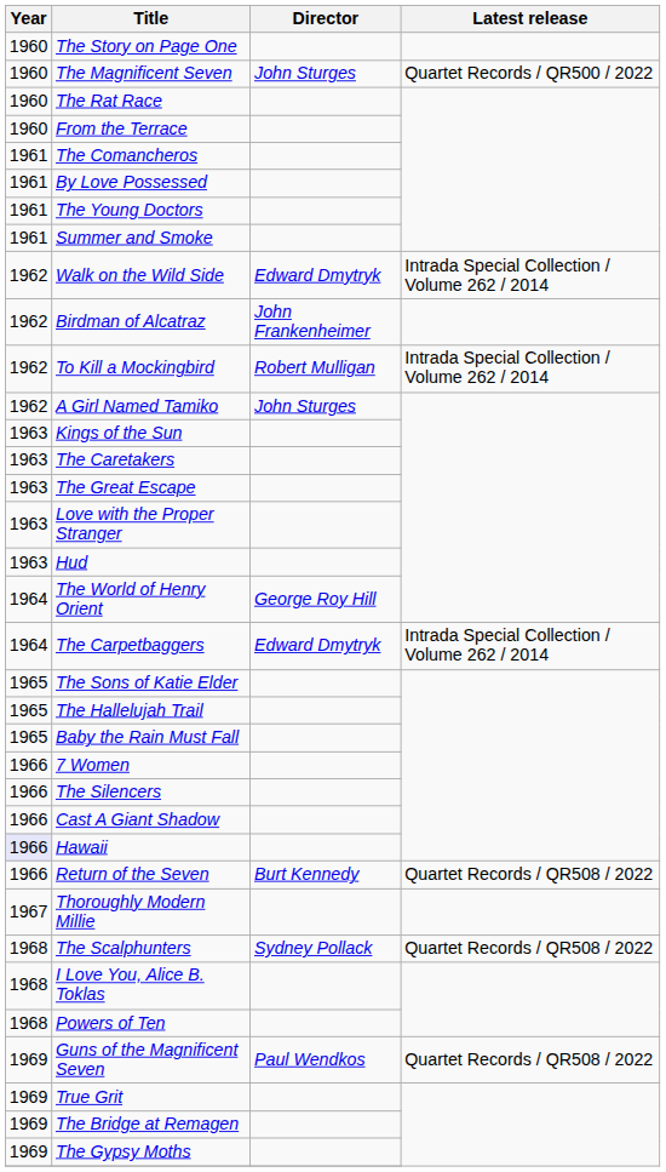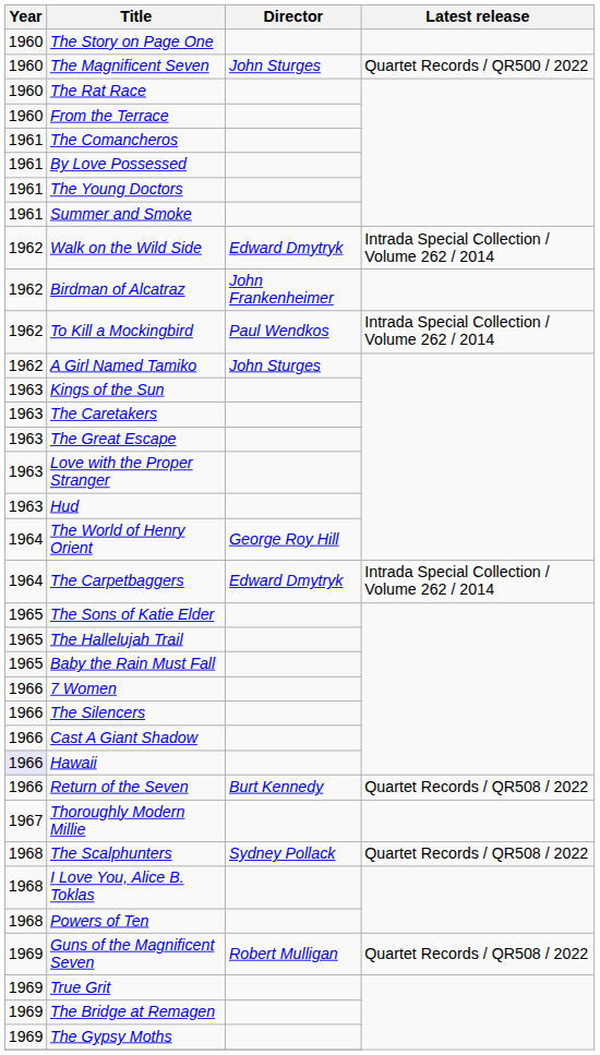To Kill a Mockingbird | Director: Robert Mulligan -> Paul Wendkos
Guns of the Magnificent Seven | Director: Paul Wendkos -> Robert Mulligan
